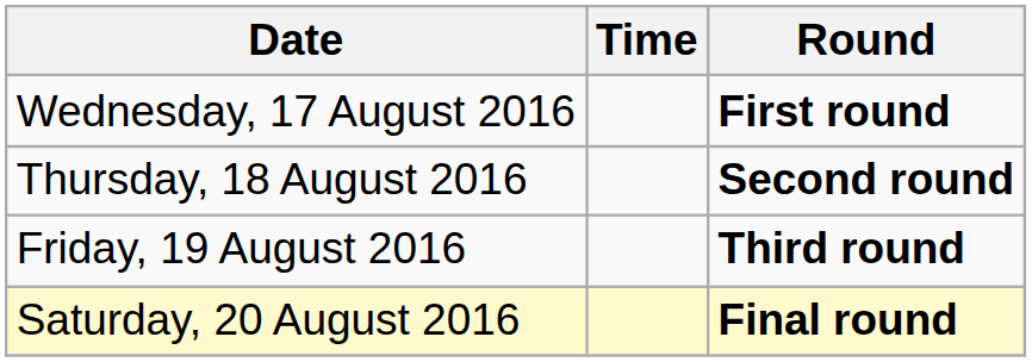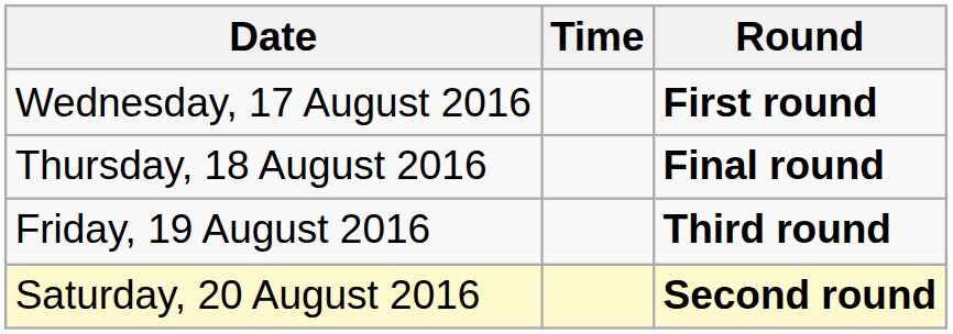Thursday, 18 August 2016 | Round: Second round -> Final round
Saturday, 20 August 2016 | Round: Final round -> Second round
